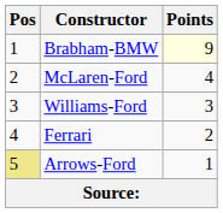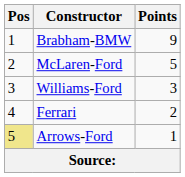Brabham-BMW | Points: lightyellow background -> no background
McLaren-Ford | Points: 4 -> 5
